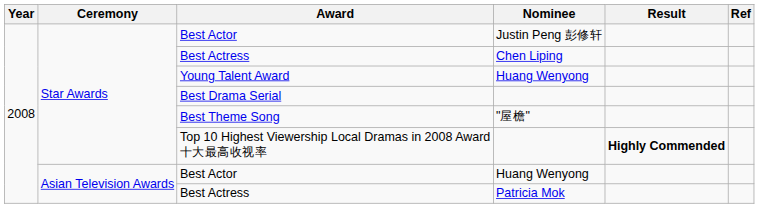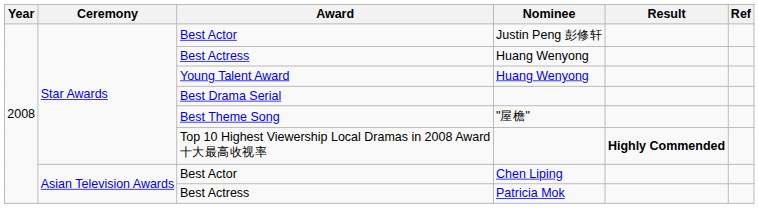Star Awards / Best Actress | Nominee: Chen Liping -> Huang Wenyong
Asian Television Awards / Best Actor | Nominee: Huang Wenyong -> Chen Liping
